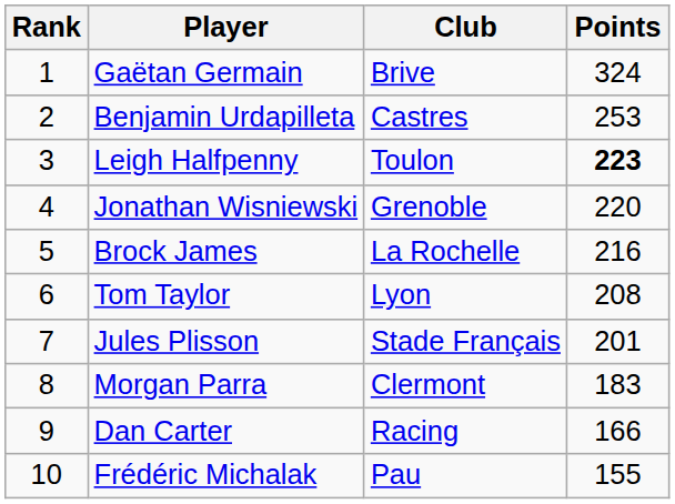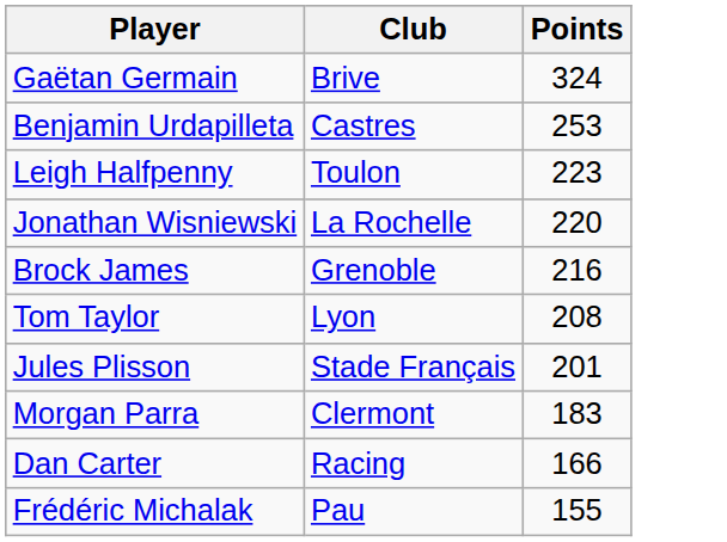- column: Rank | 1 | 2 | 3 | 4 | 5 | 6 | 7 | 8 | 9 | 10
Leigh Halfpenny | Points: bold -> normal
Jonathan Wisniewski | Club: Grenoble -> La Rochelle
Brock James | Club: La Rochelle -> Grenoble
